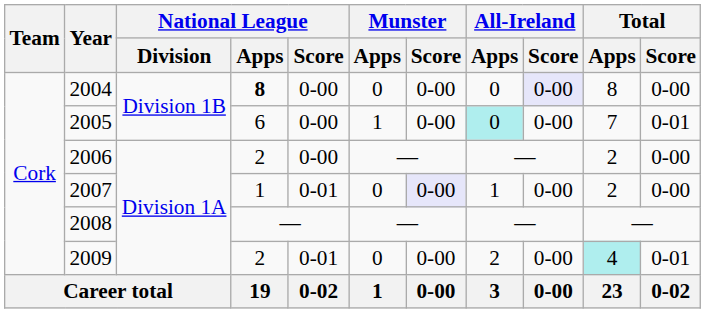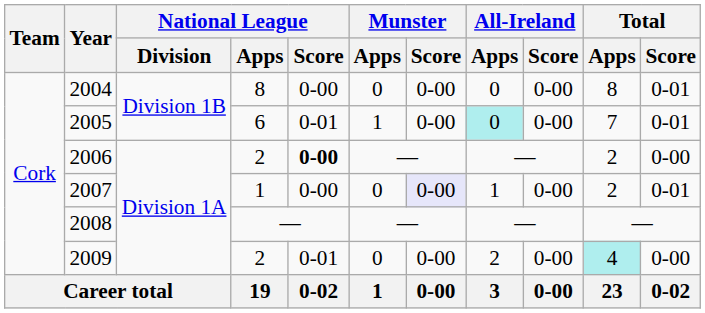2004 | National League / Apps: bold -> normal
2004 | All-Ireland / Score: lavender background -> no background
2004 | Total / Score: 0-00 -> 0-01
2005 | National League / Score: 0-00 -> 0-01
2006 | National League / Score: normal -> bold
2007 | National League / Score: 0-01 -> 0-00
2007 | Total / Score: 0-00 -> 0-01
2009 | Total / Score: 0-01 -> 0-00
